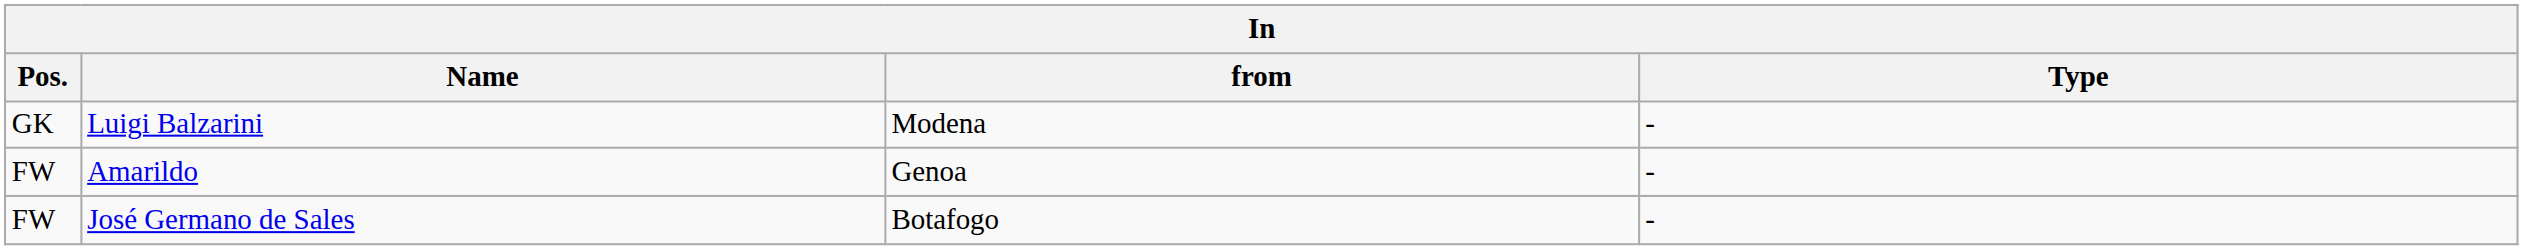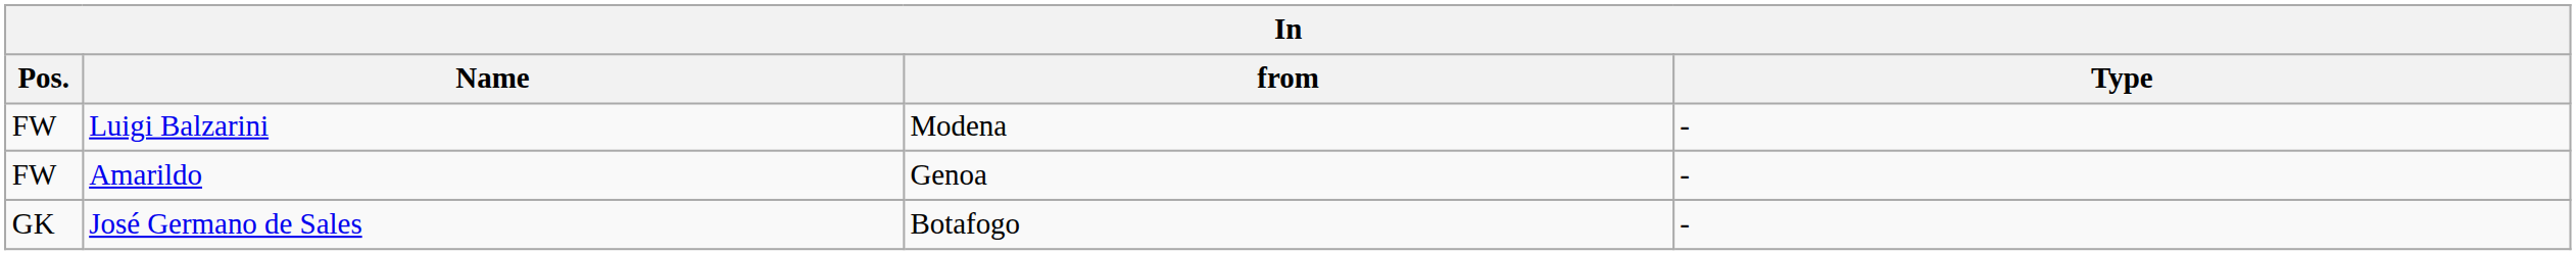Luigi Balzarini | Pos.: GK -> FW
José Germano de Sales | Pos.: FW -> GK
